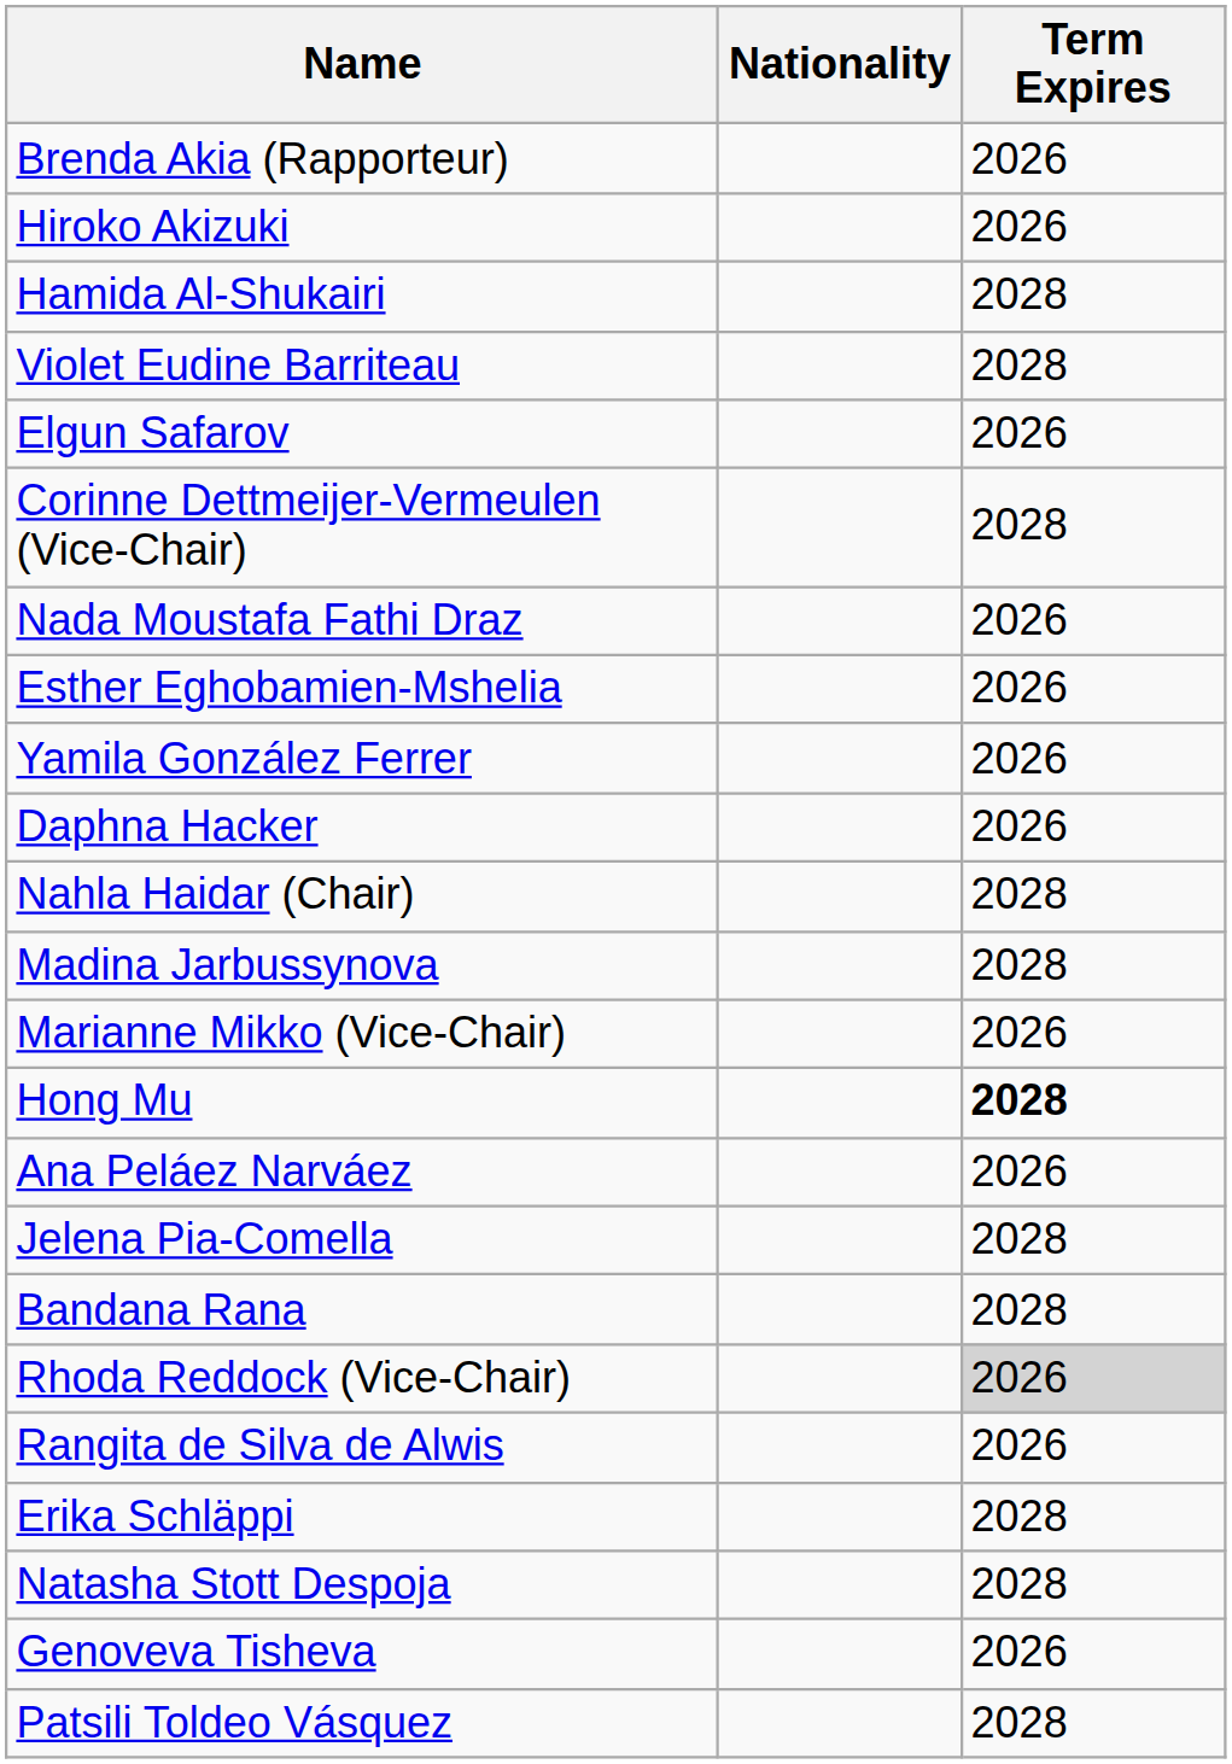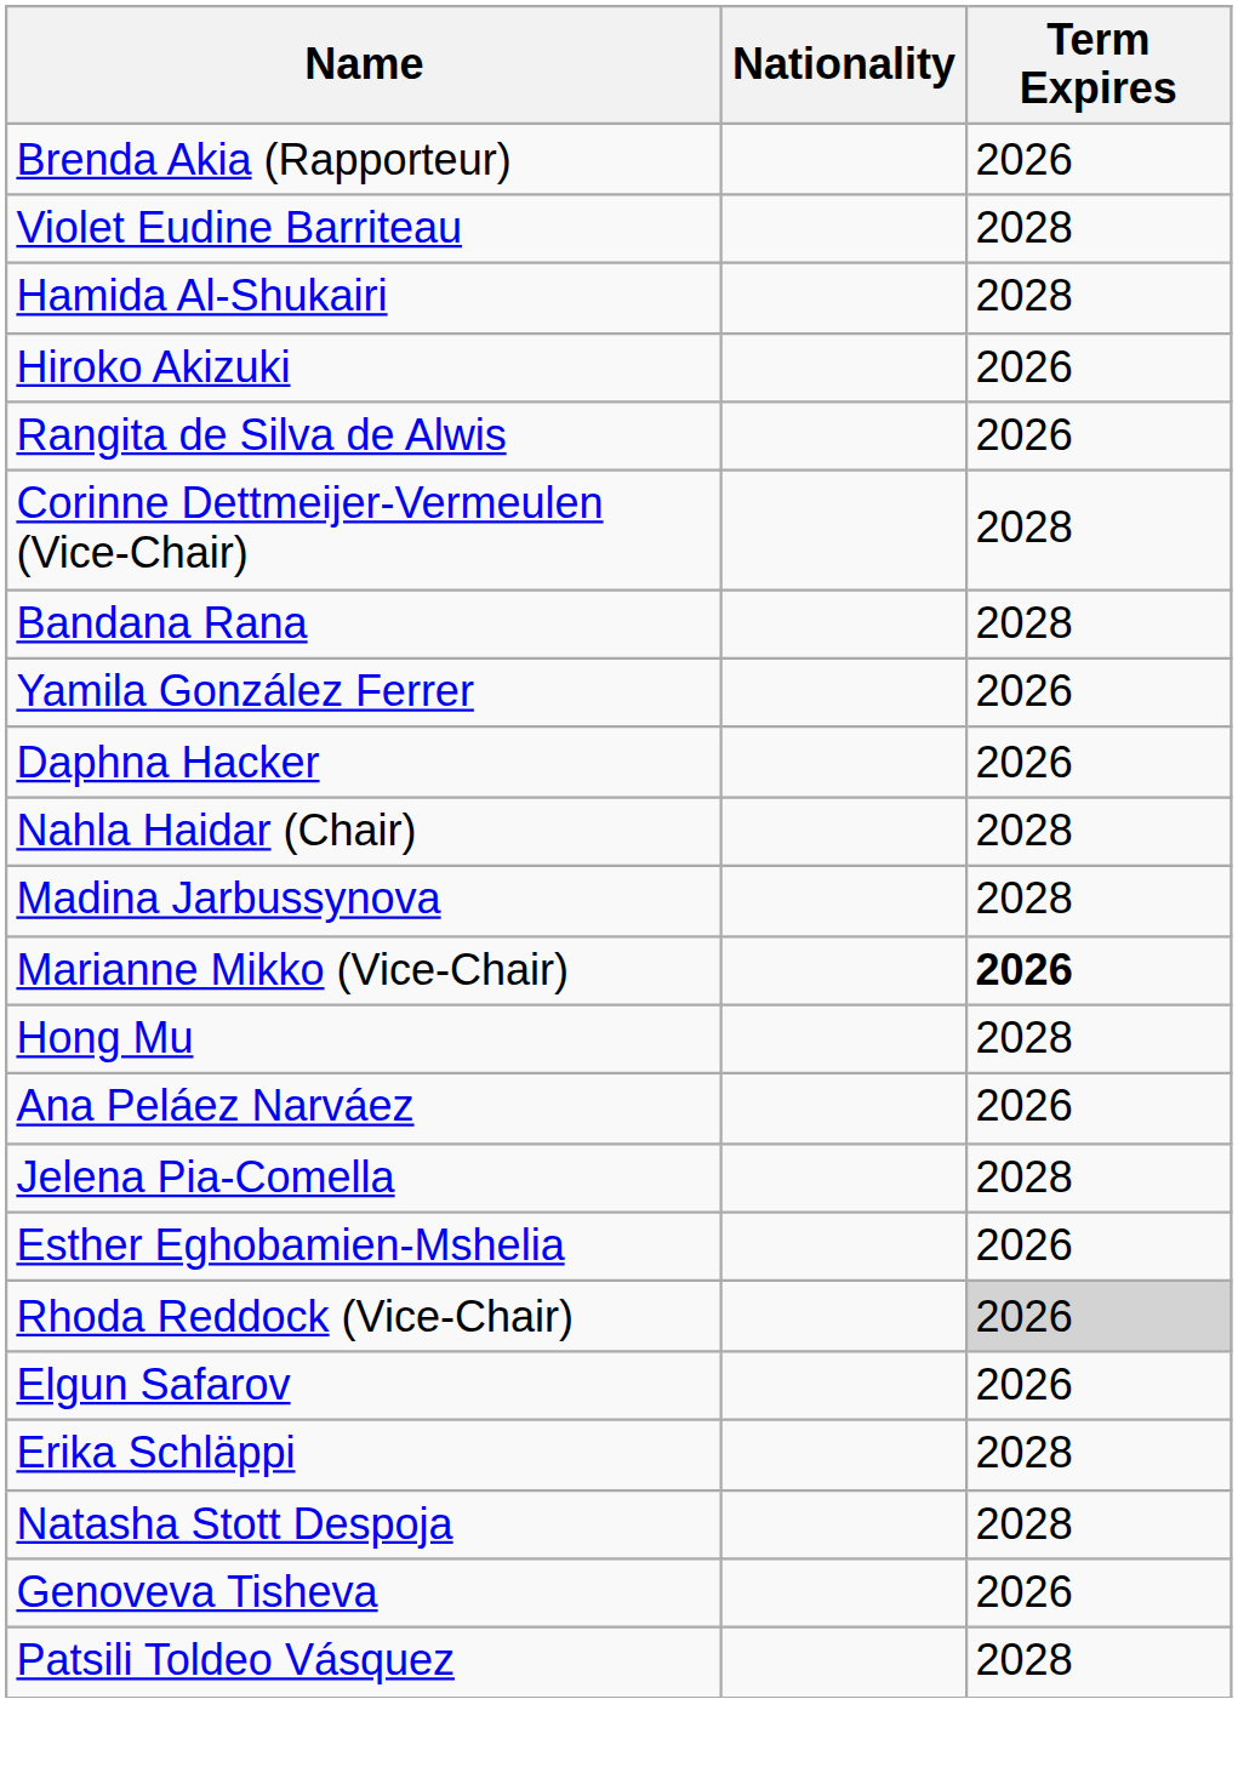rows swapped: Hiroko Akizuki <-> Violet Eudine Barriteau
rows swapped: Rangita de Silva de Alwis <-> Elgun Safarov
- row: Nada Moustafa Fathi Draz | 2026
rows swapped: Esther Eghobamien-Mshelia <-> Bandana Rana
Marianne Mikko (Vice-Chair) | Term Expires: normal -> bold
Hong Mu | Term Expires: bold -> normal
